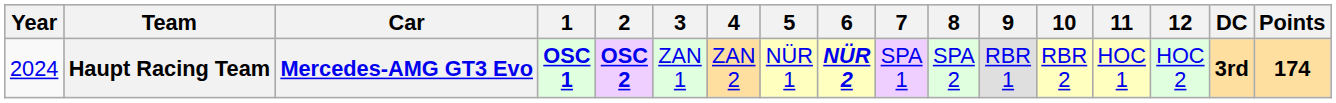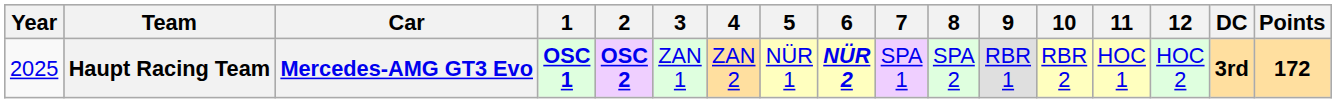Haupt Racing Team | Year: 2024 -> 2025
Haupt Racing Team | Points: 174 -> 172
